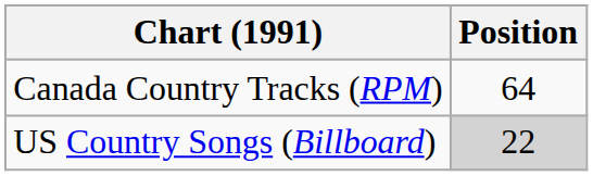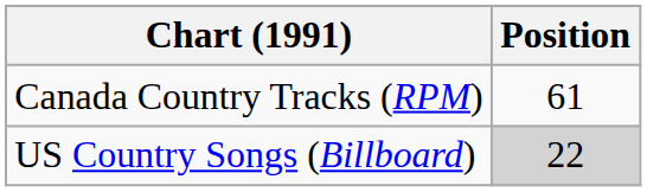Canada Country Tracks (RPM) | Position: 64 -> 61
